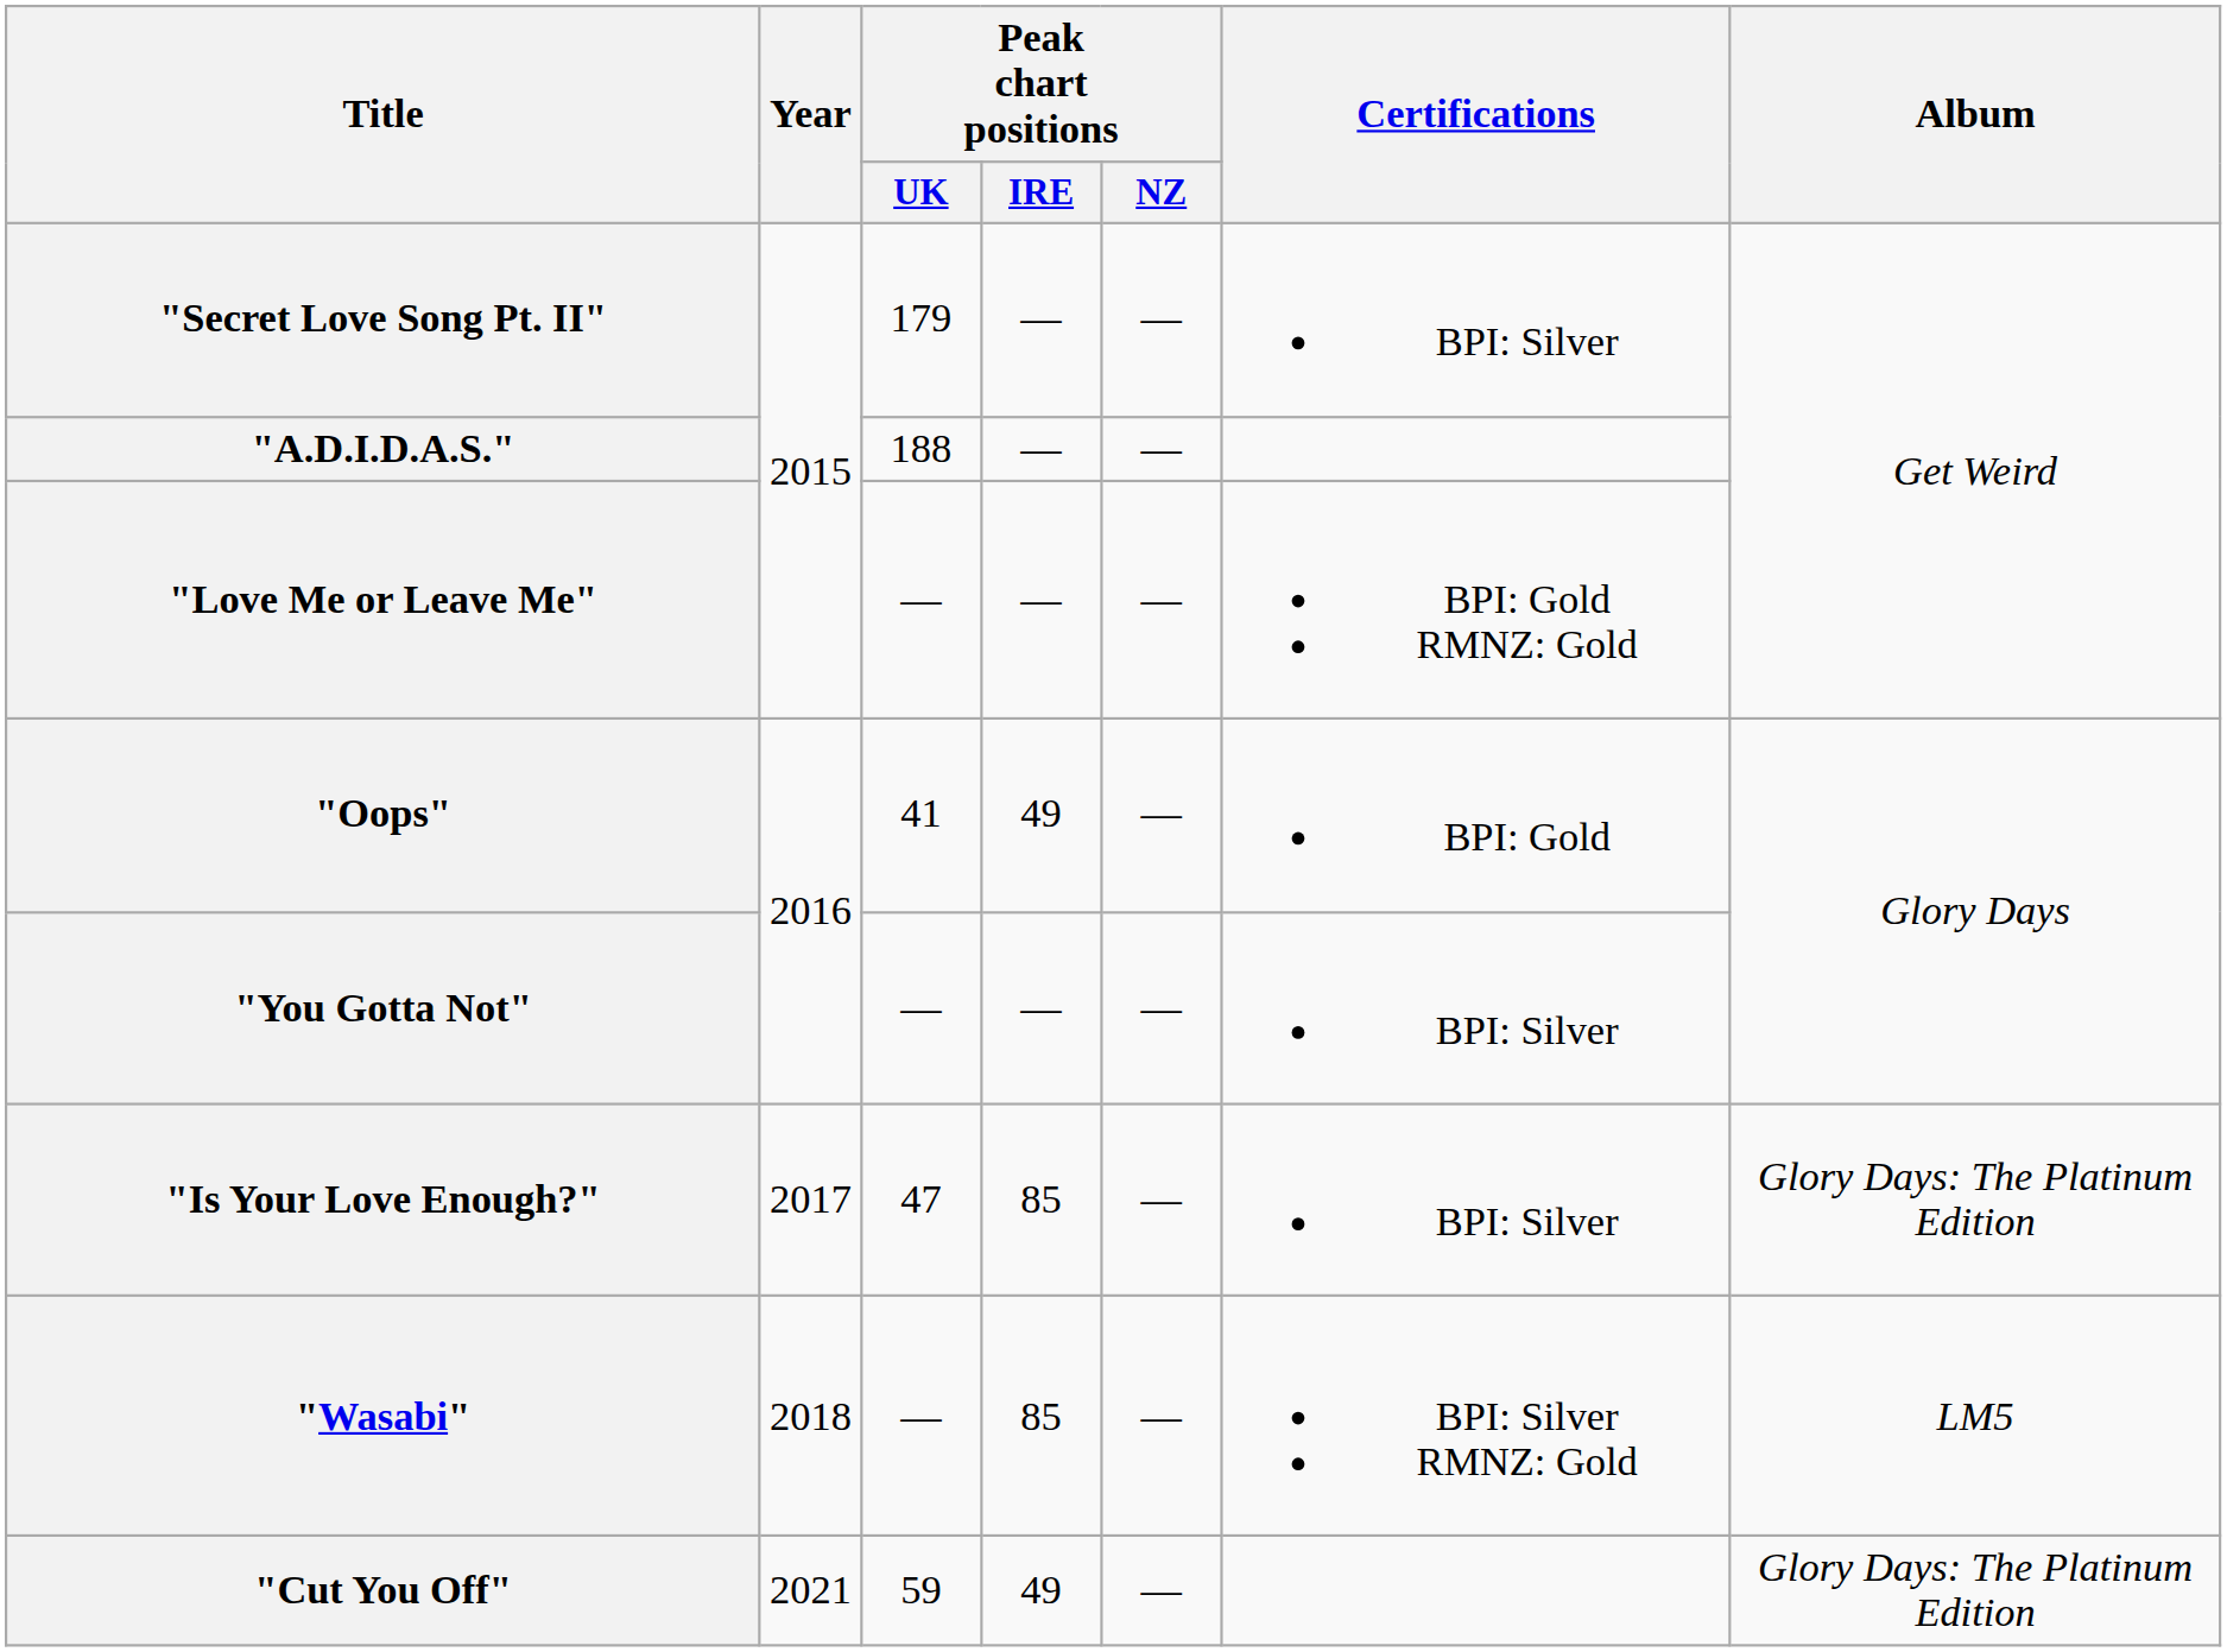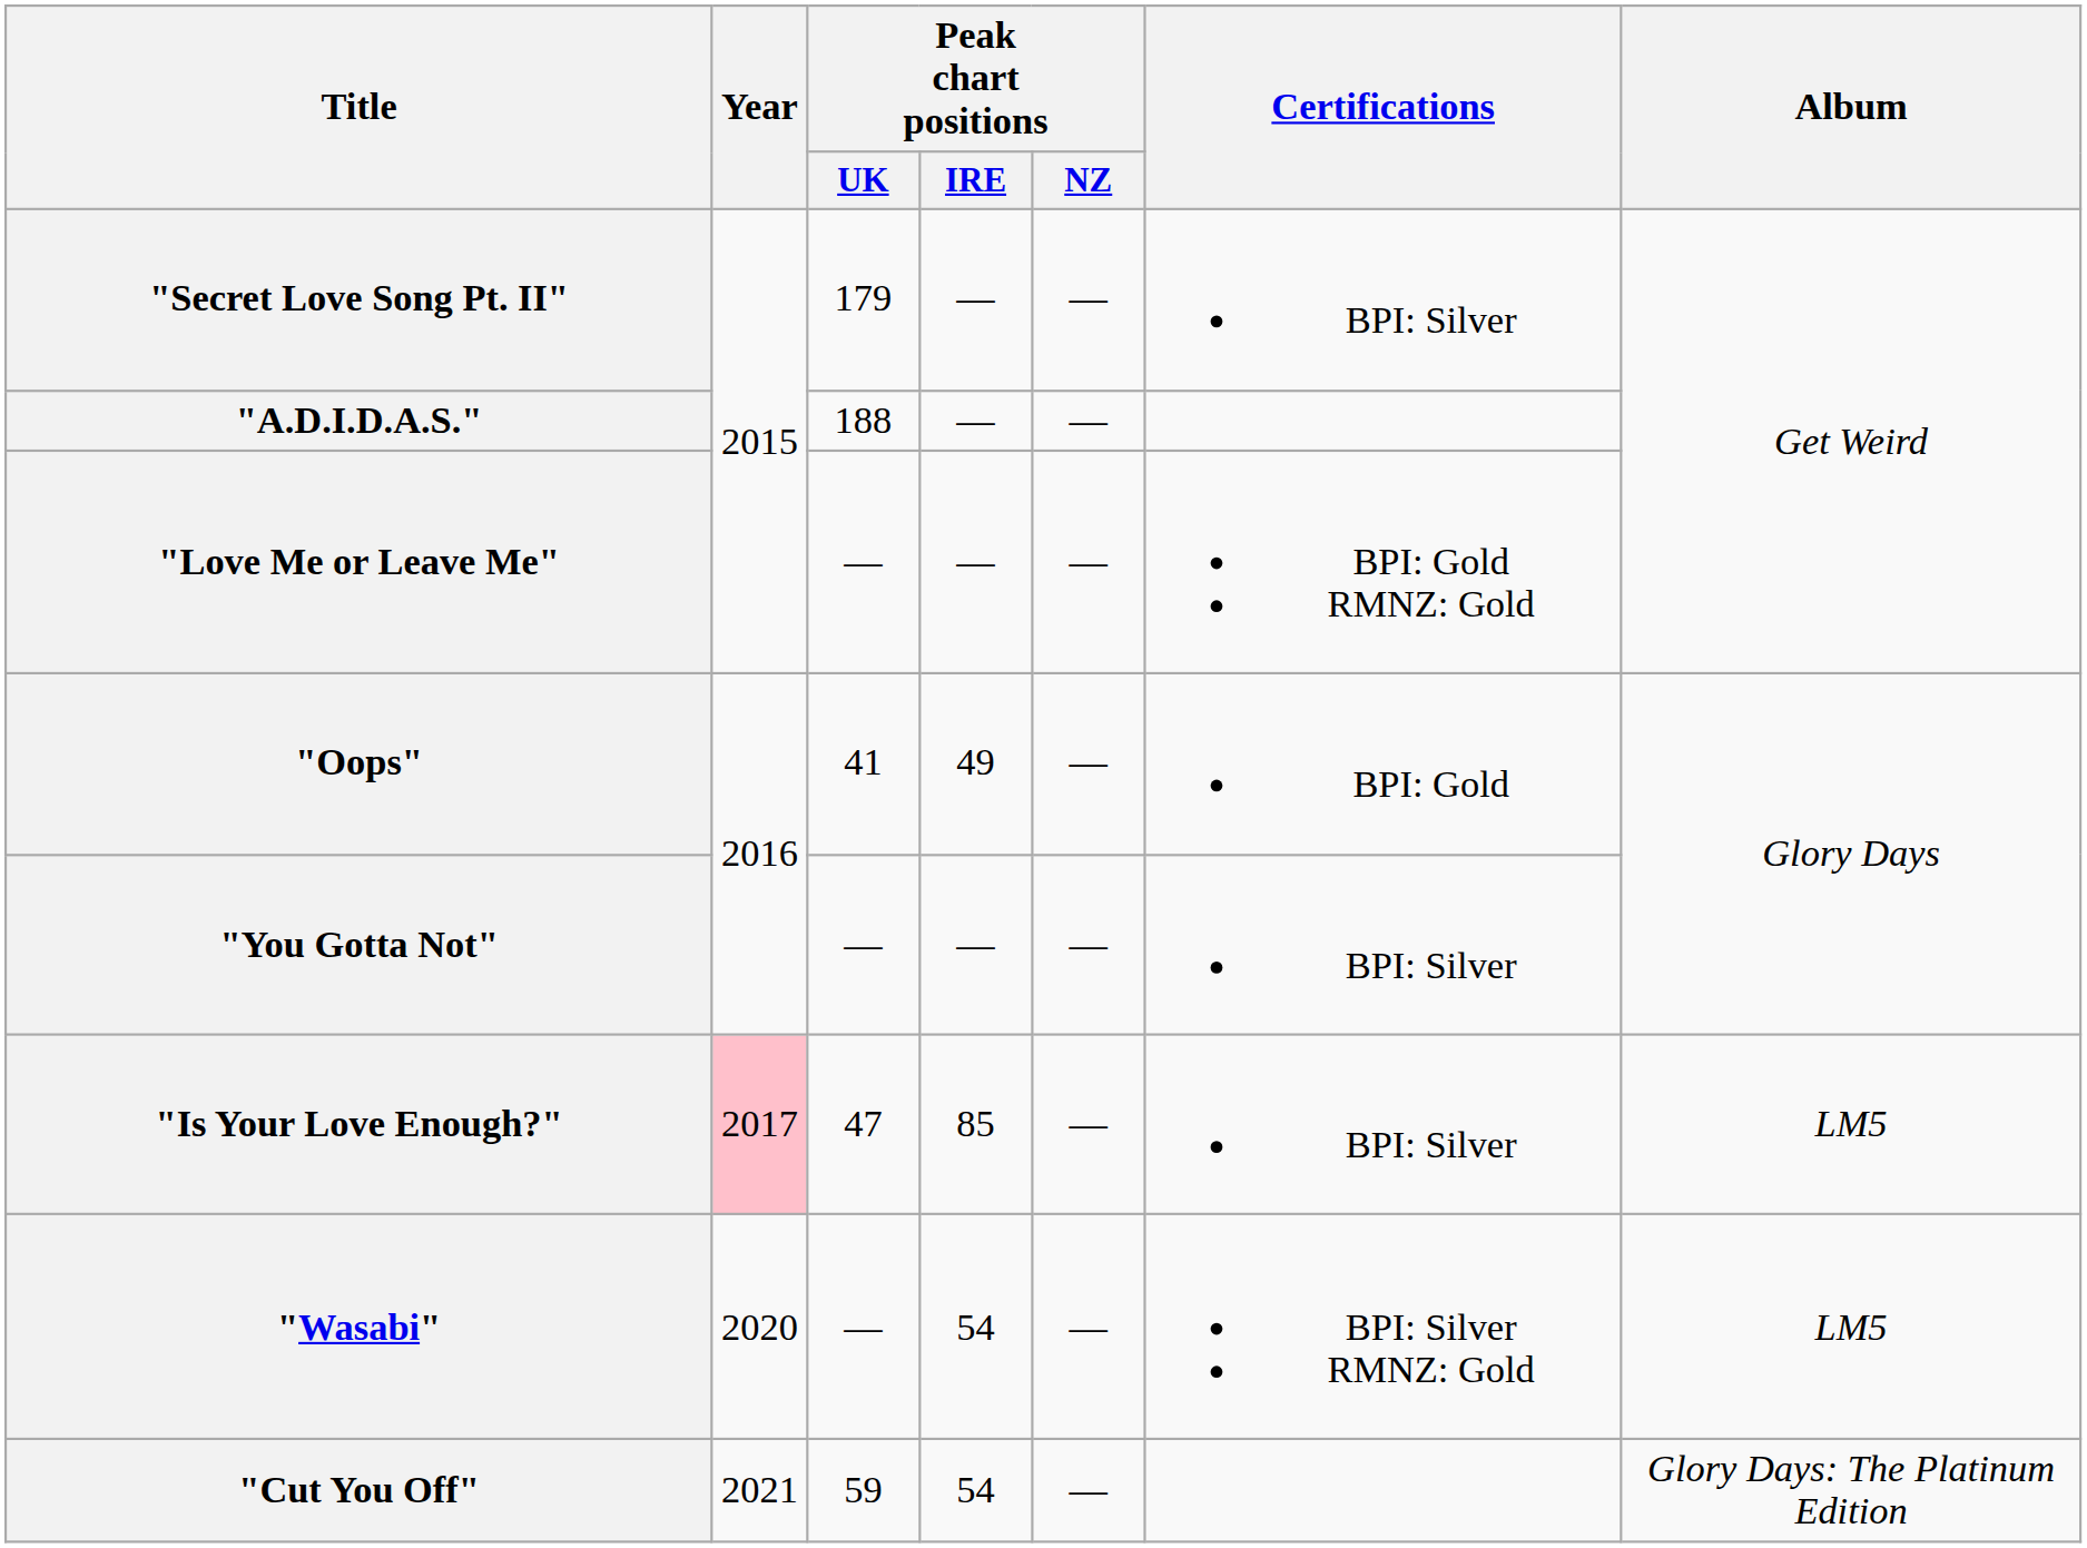"Is Your Love Enough?" | Year: no background -> pink background
"Is Your Love Enough?" | Album: Glory Days: The Platinum Edition -> LM5
"Wasabi" | Year: 2018 -> 2020
"Wasabi" | Peak chart positions / IRE: 85 -> 54
"Cut You Off" | Peak chart positions / IRE: 49 -> 54
